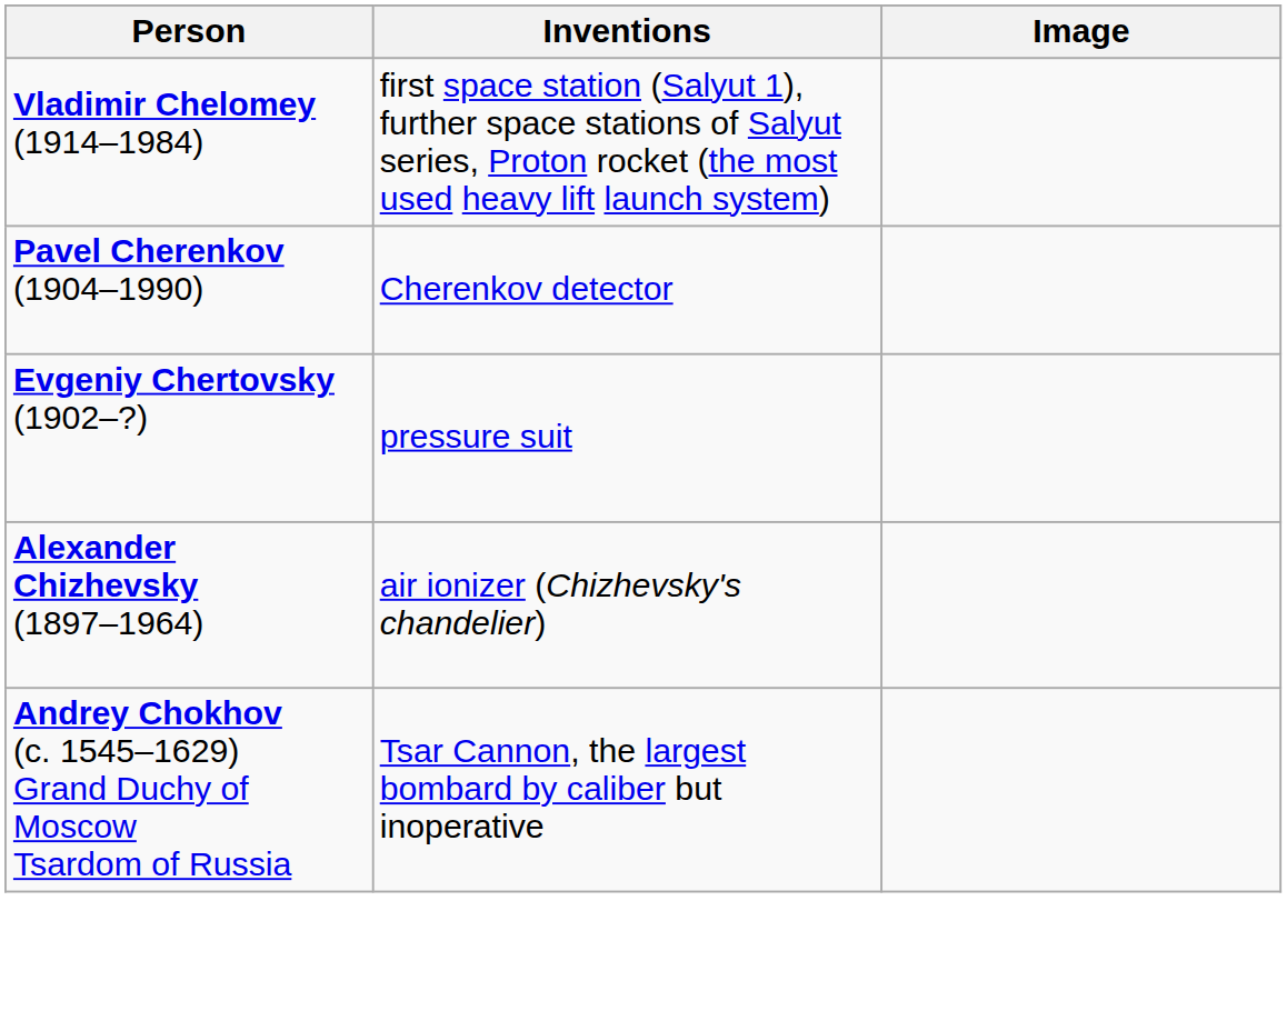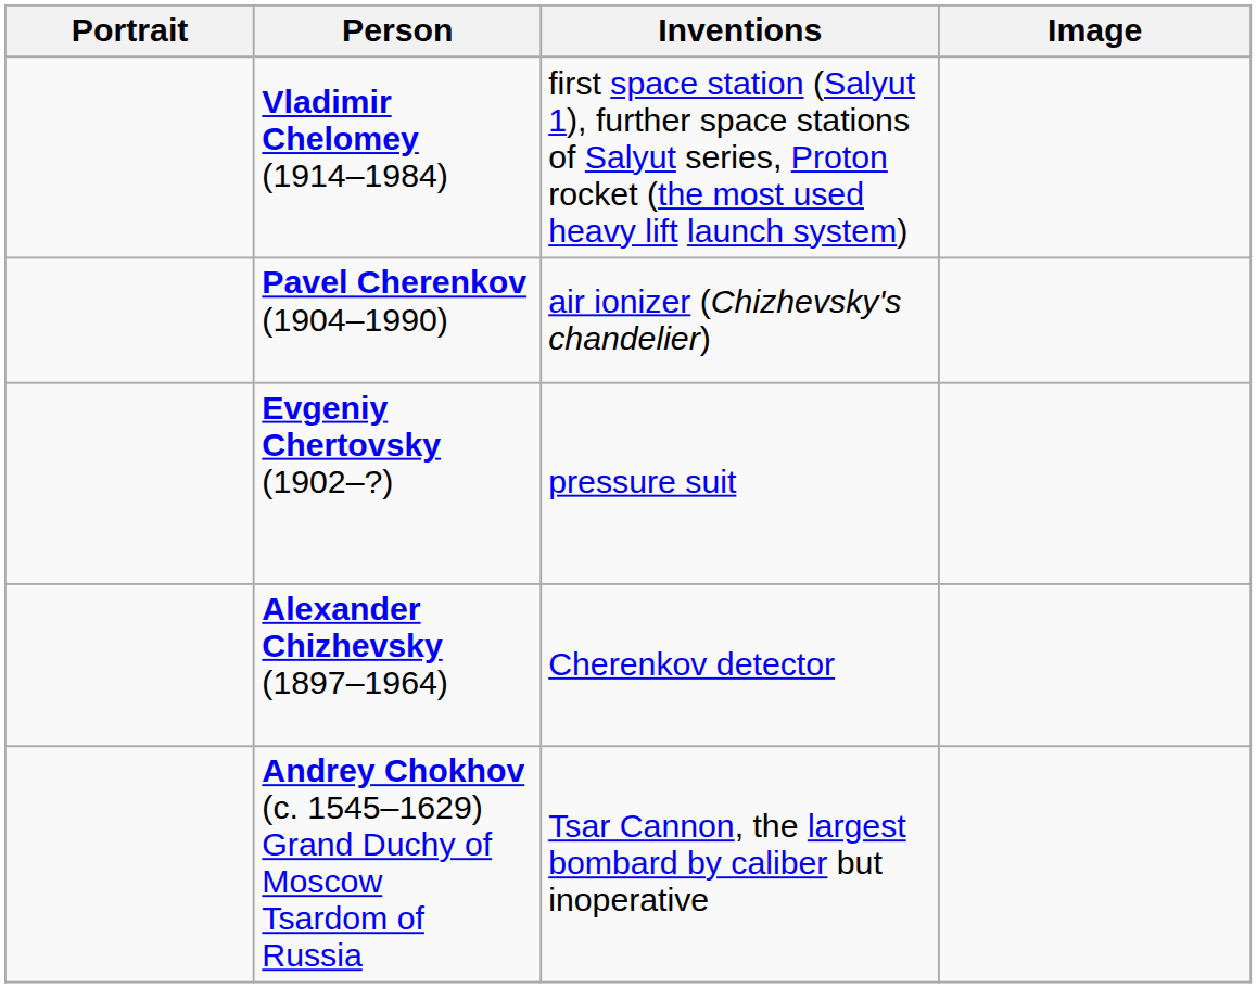+ column: Portrait
Pavel Cherenkov (1904–1990) | Inventions: Cherenkov detector -> air ionizer (Chizhevsky's chandelier)
Alexander Chizhevsky (1897–1964) | Inventions: air ionizer (Chizhevsky's chandelier) -> Cherenkov detector
